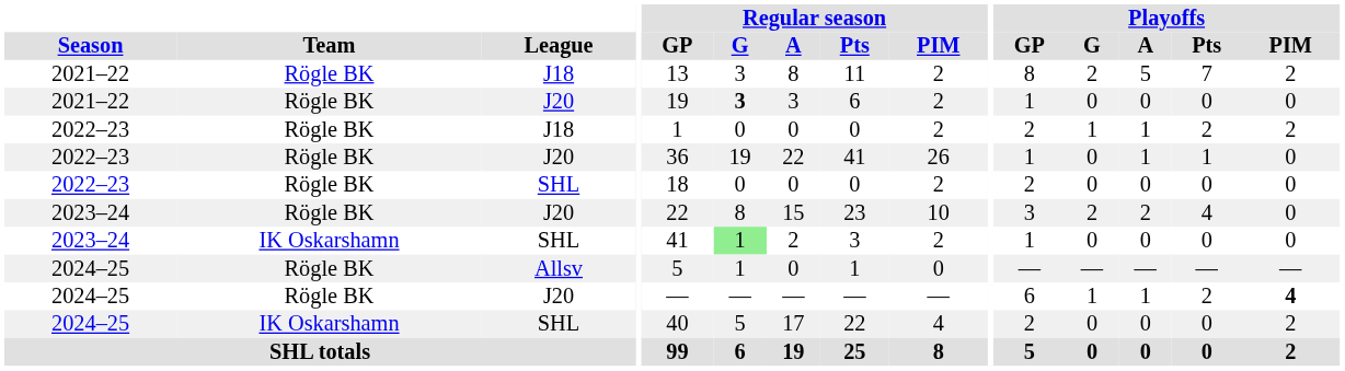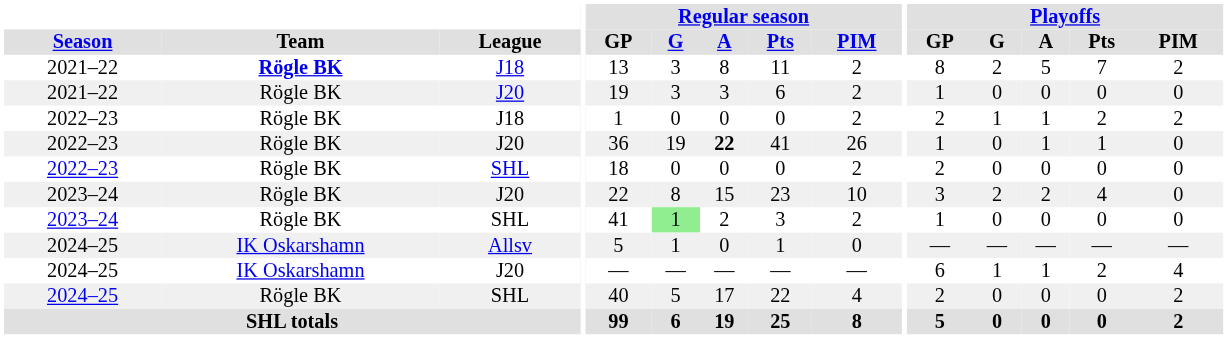2021–22 / J18 | Team: normal -> bold
2021–22 / J20 | Regular season / G: bold -> normal
2022–23 / J20 | Regular season / A: normal -> bold
2023–24 / SHL | Team: IK Oskarshamn -> Rögle BK
2024–25 / Allsv | Team: Rögle BK -> IK Oskarshamn
2024–25 / J20 | Team: Rögle BK -> IK Oskarshamn
2024–25 / J20 | Playoffs / PIM: bold -> normal
2024–25 / SHL | Team: IK Oskarshamn -> Rögle BK
